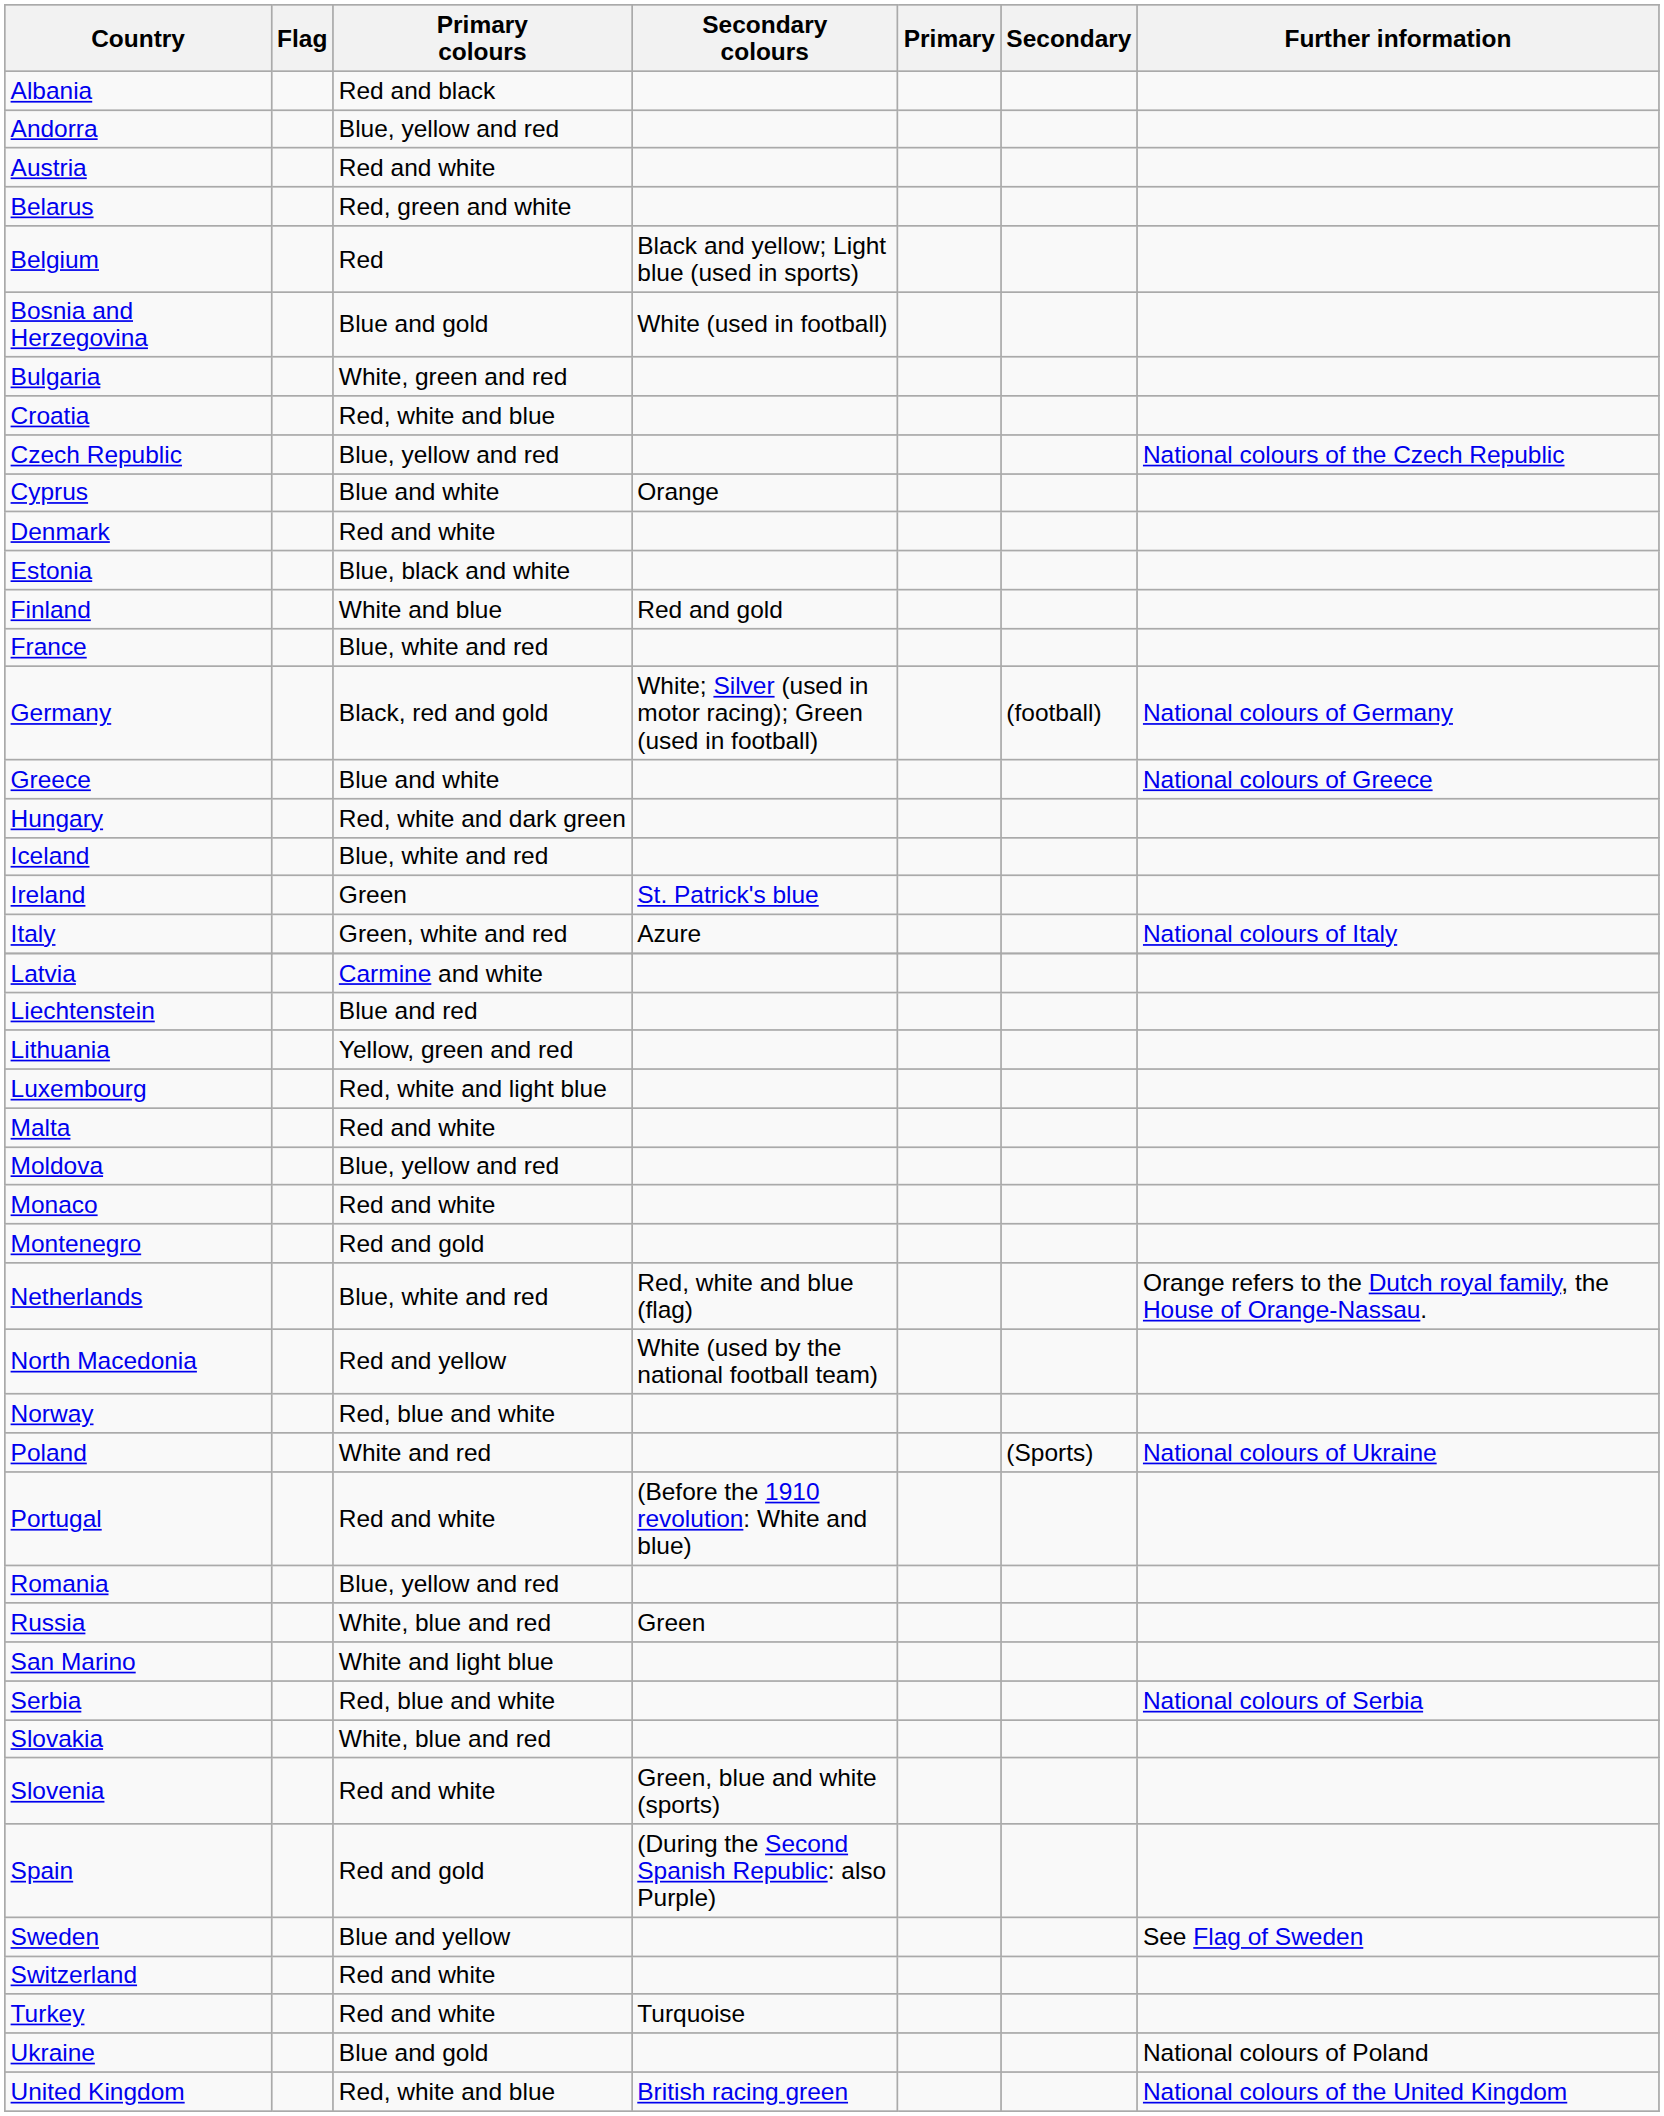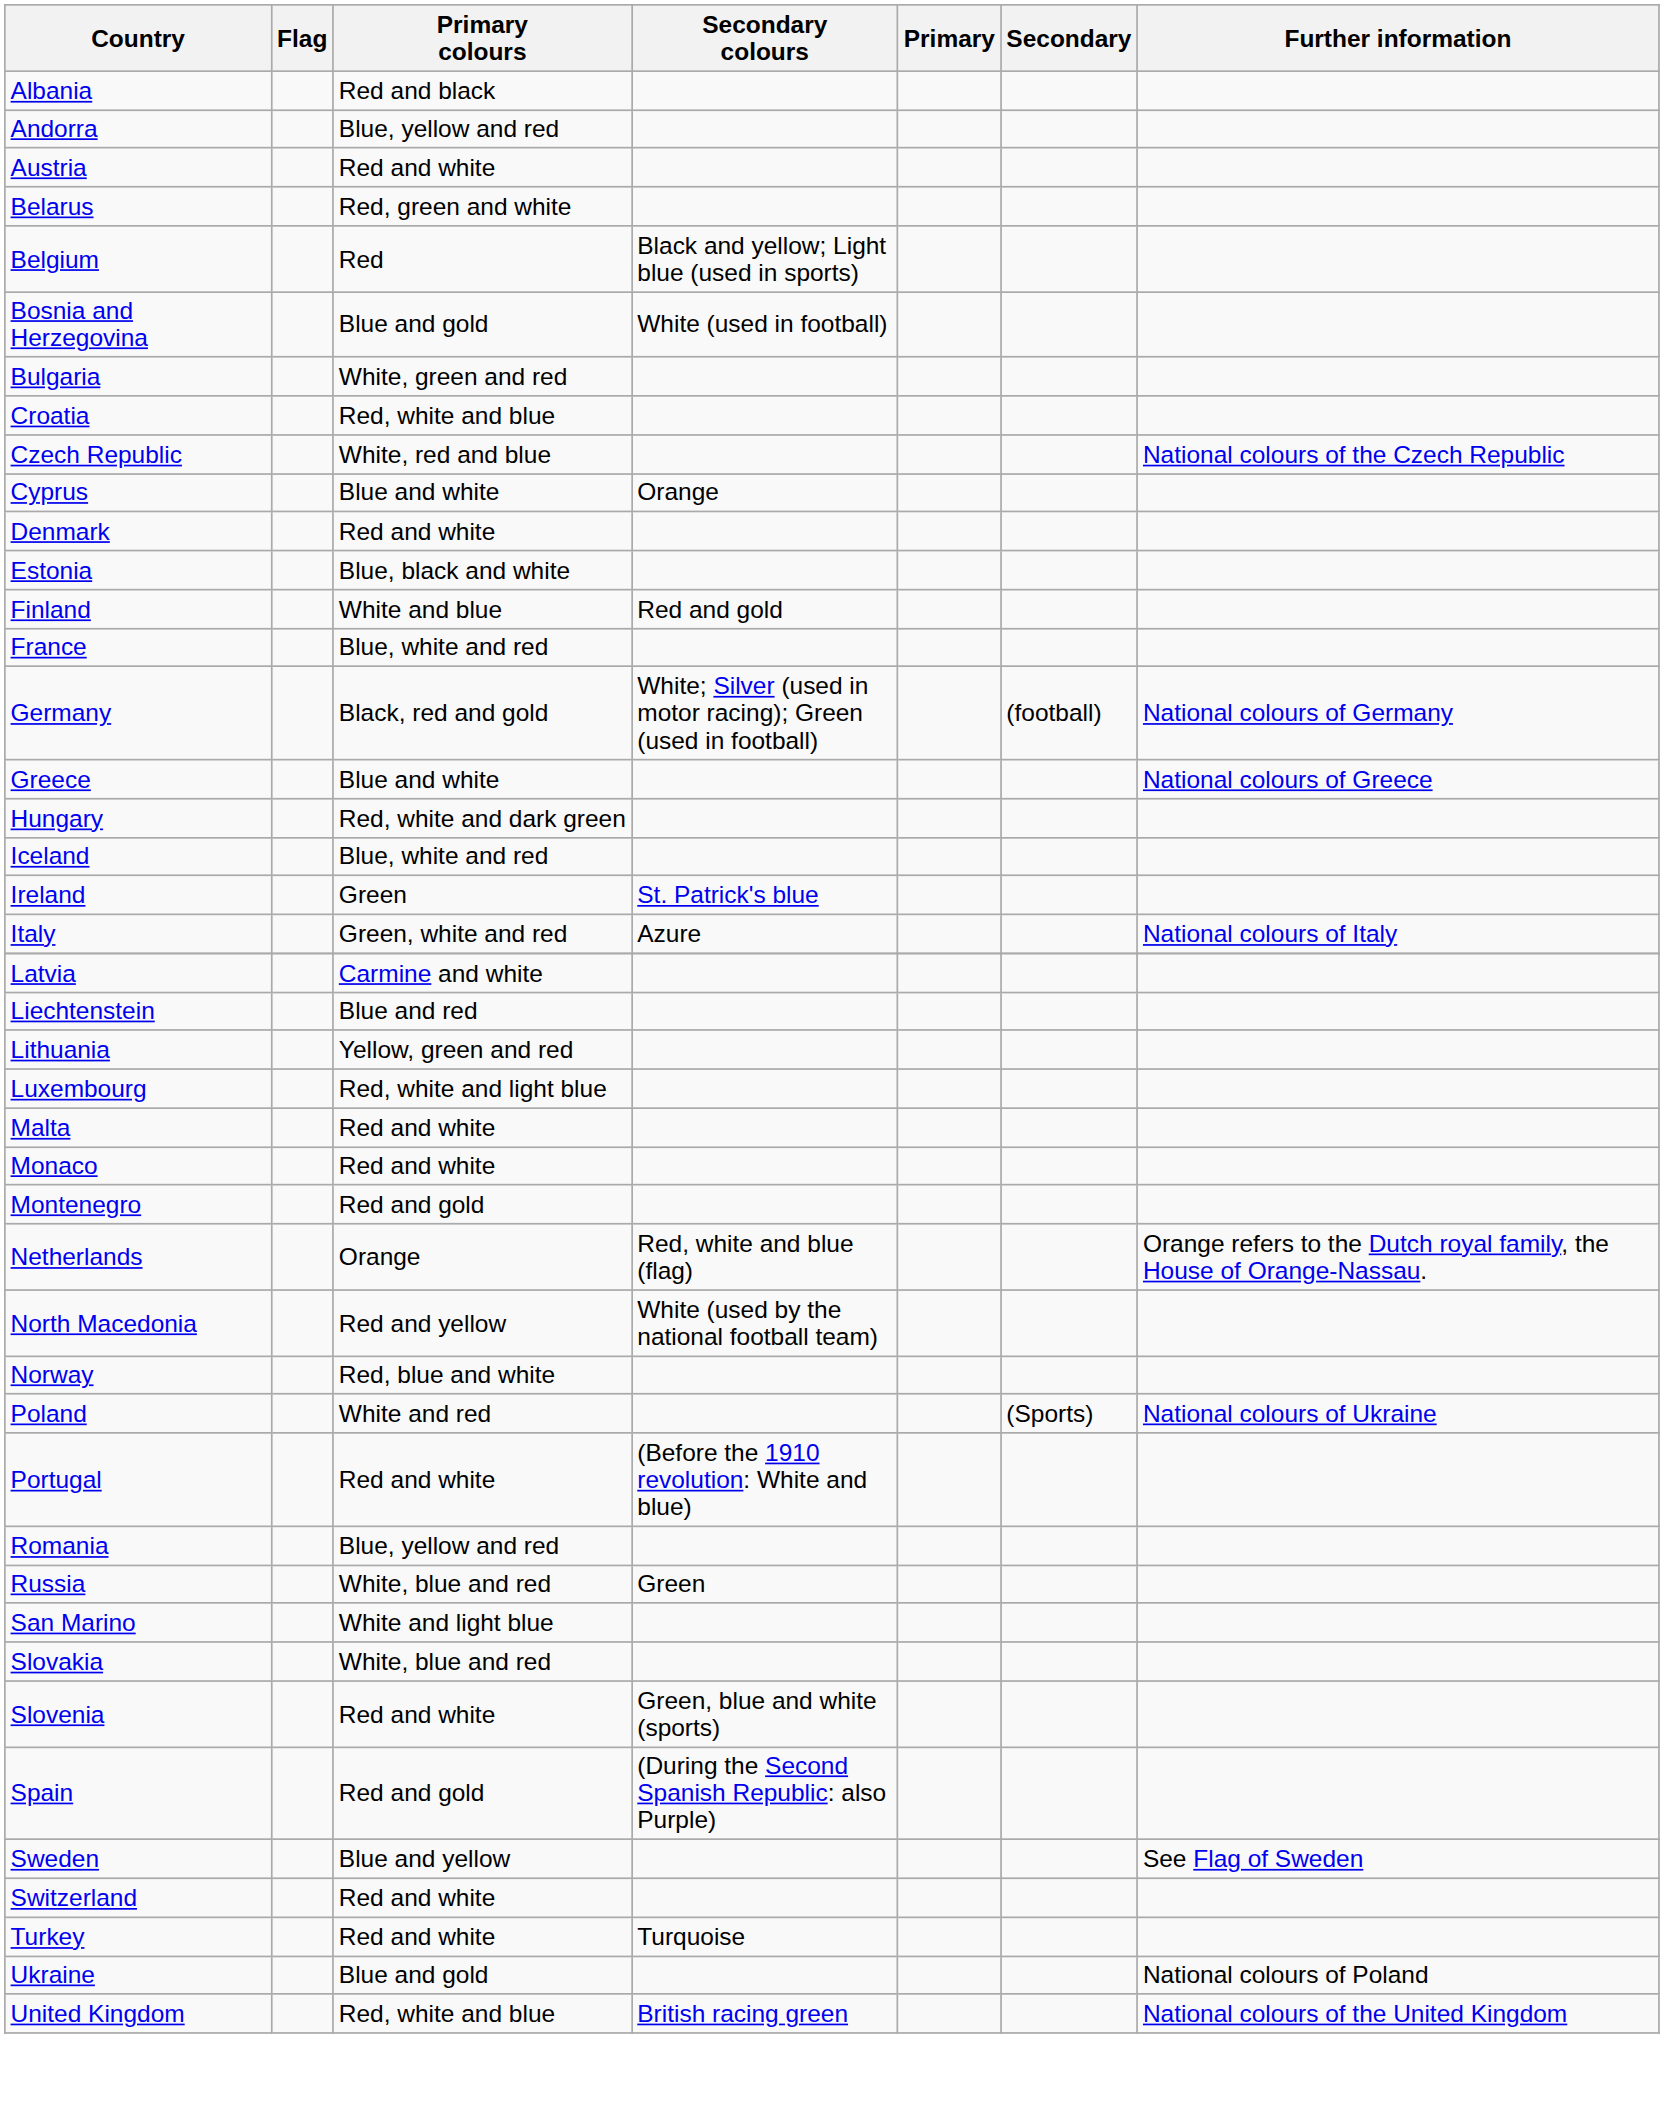Czech Republic | Primary colours: Blue, yellow and red -> White, red and blue
- row: Moldova | Blue, yellow and red
Netherlands | Primary colours: Blue, white and red -> Orange
- row: Serbia | Red, blue and white | National colours of Serbia
